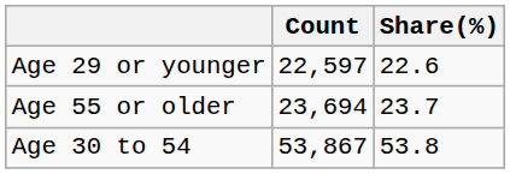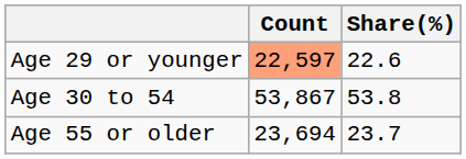Age 29 or younger | Count: no background -> lightsalmon background
rows swapped: Age 30 to 54 <-> Age 55 or older
